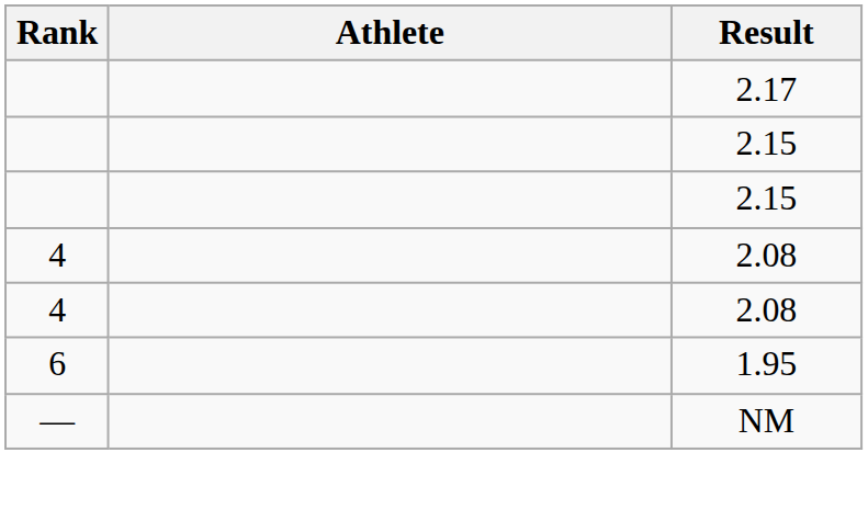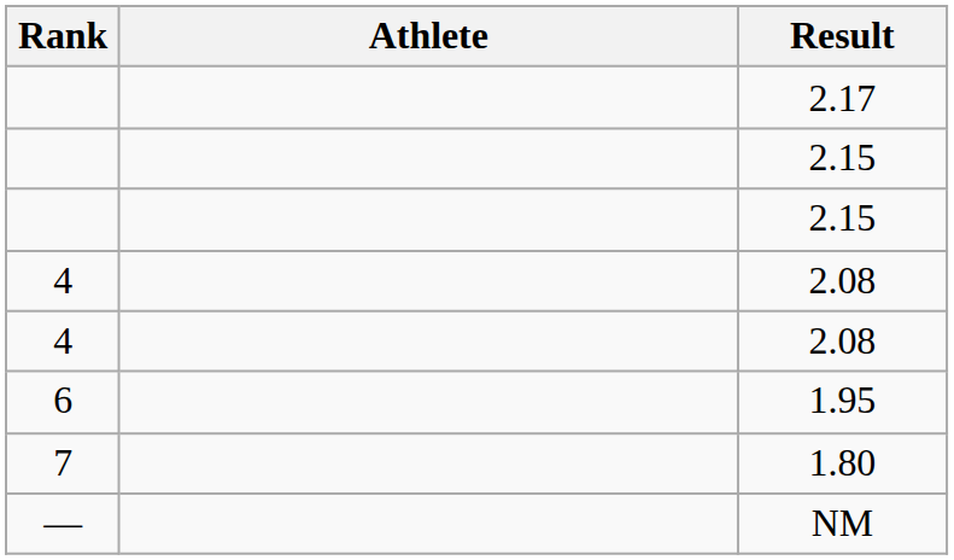+ row: 7 | 1.80
